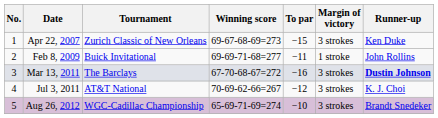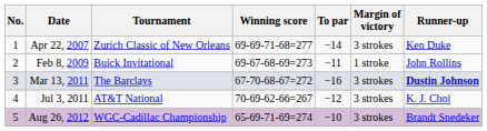Apr 22, 2007 | Winning score: 69-67-68-69=273 -> 69-69-71-68=277
Apr 22, 2007 | To par: −15 -> −14
Feb 8, 2009 | Winning score: 69-69-71-68=277 -> 69-67-68-69=273
